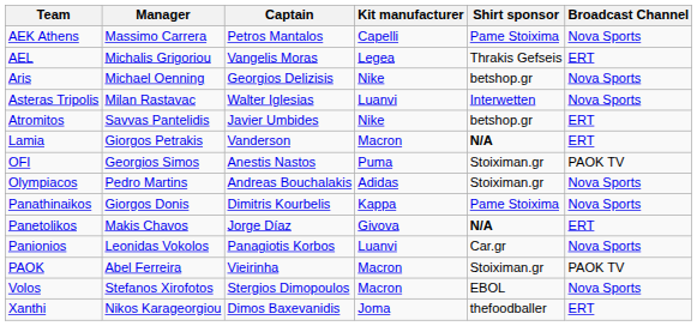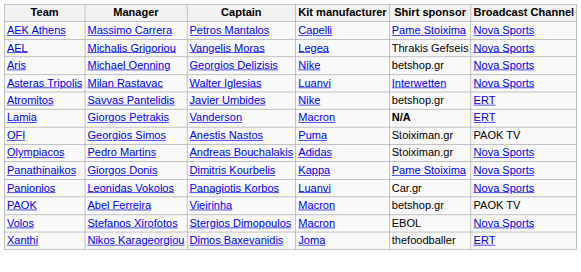AEL | Broadcast Channel: ERT -> Nova Sports
- row: Panetolikos | Makis Chavos | Jorge Díaz | Givova | N/A | ERT
PAOK | Shirt sponsor: Stoiximan.gr -> betshop.gr
